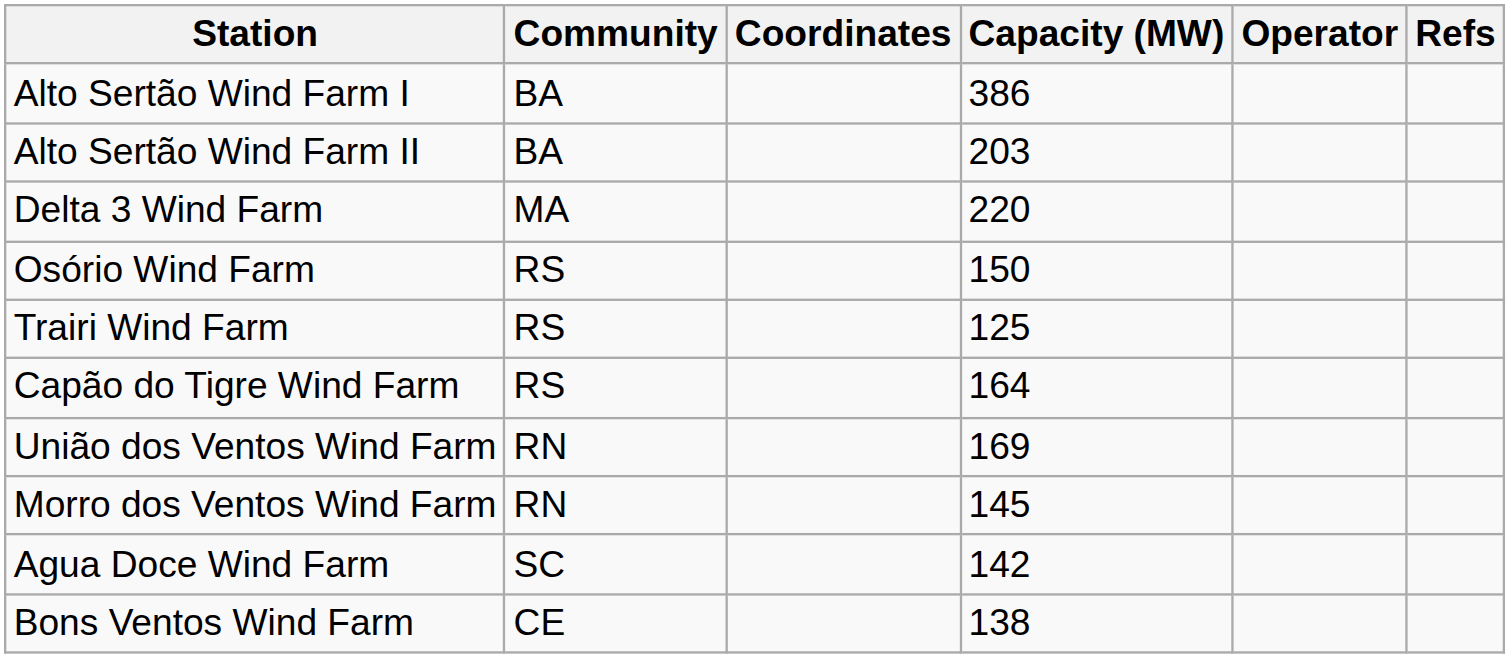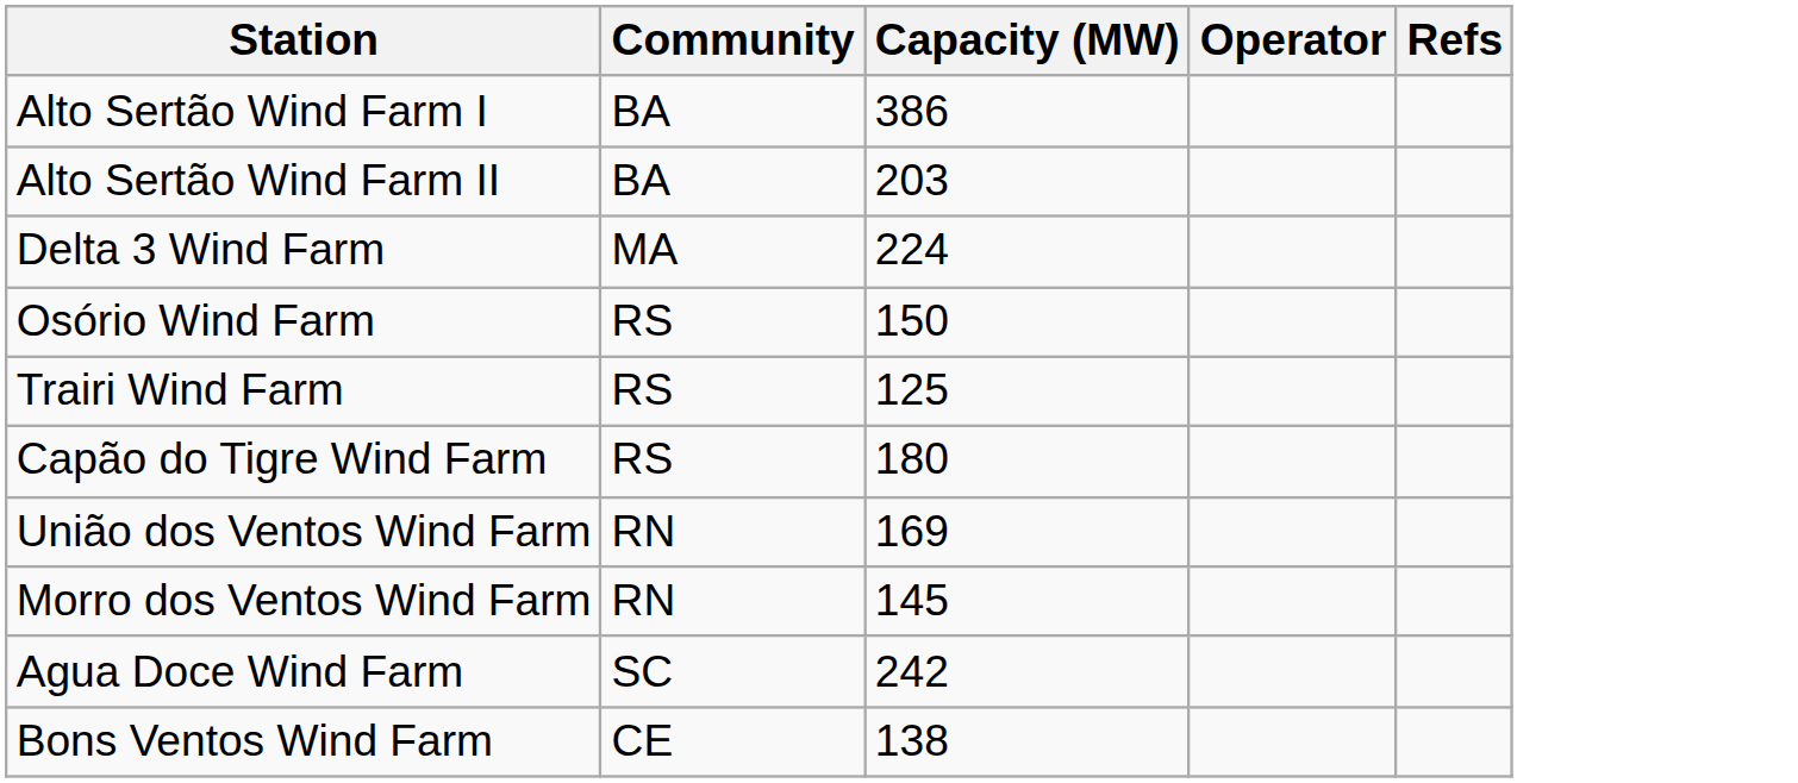- column: Coordinates
Delta 3 Wind Farm | Capacity (MW): 220 -> 224
Capão do Tigre Wind Farm | Capacity (MW): 164 -> 180
Agua Doce Wind Farm | Capacity (MW): 142 -> 242
